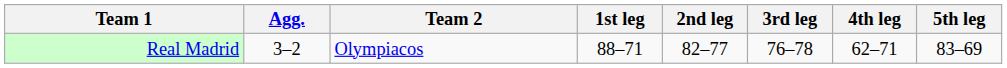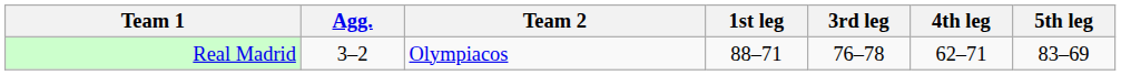- column: 2nd leg | 82–77
